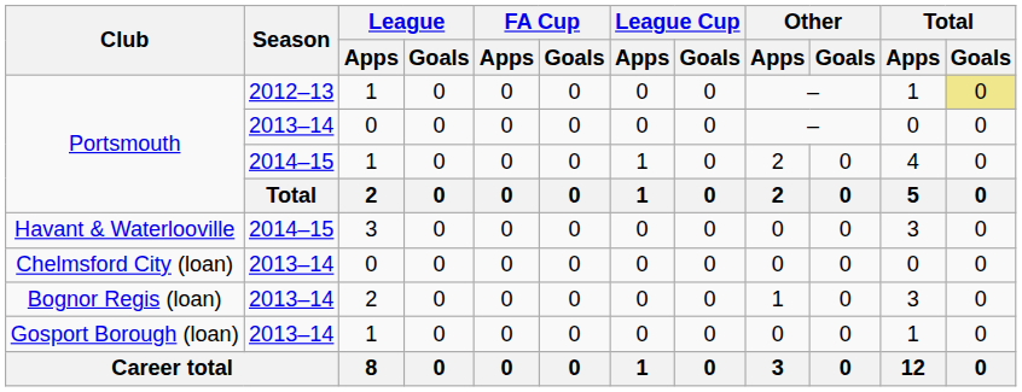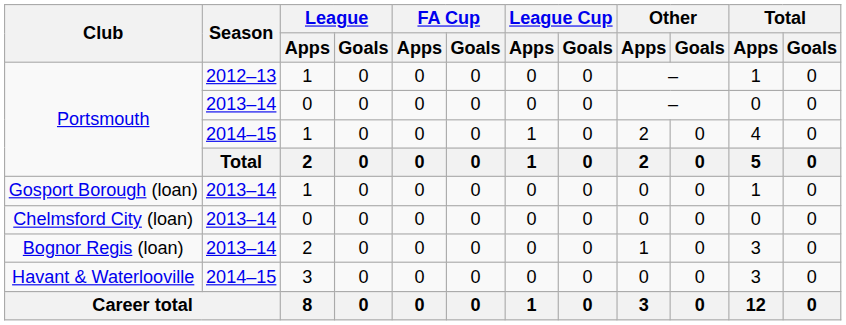Portsmouth / 2012–13 | Total / Goals: khaki background -> no background
rows swapped: Gosport Borough (loan) <-> Havant & Waterlooville
